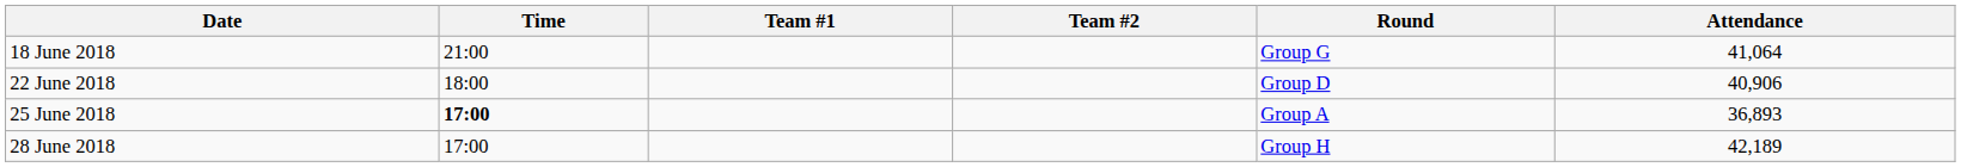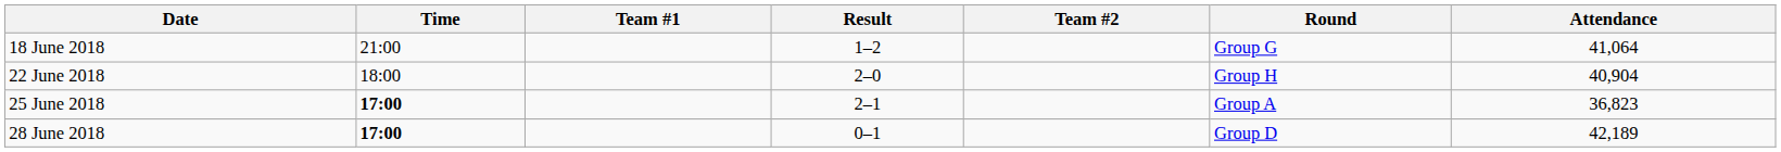+ column: Result | 1–2 | 2–0 | 2–1 | 0–1
22 June 2018 | Round: Group D -> Group H
22 June 2018 | Attendance: 40,906 -> 40,904
25 June 2018 | Attendance: 36,893 -> 36,823
28 June 2018 | Time: normal -> bold
28 June 2018 | Round: Group H -> Group D
